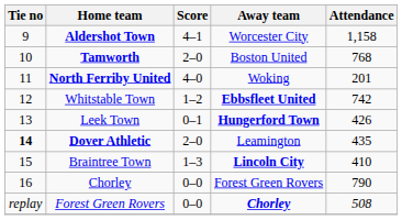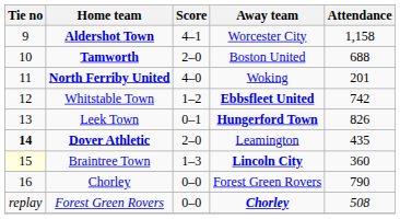Tamworth | Attendance: 768 -> 688
Leek Town | Attendance: 426 -> 826
Braintree Town | Tie no: no background -> lightyellow background
Braintree Town | Attendance: 410 -> 360
